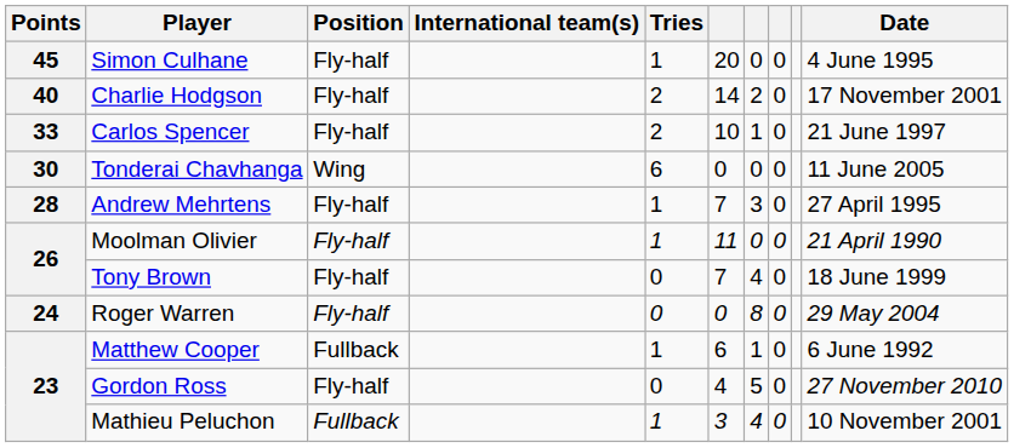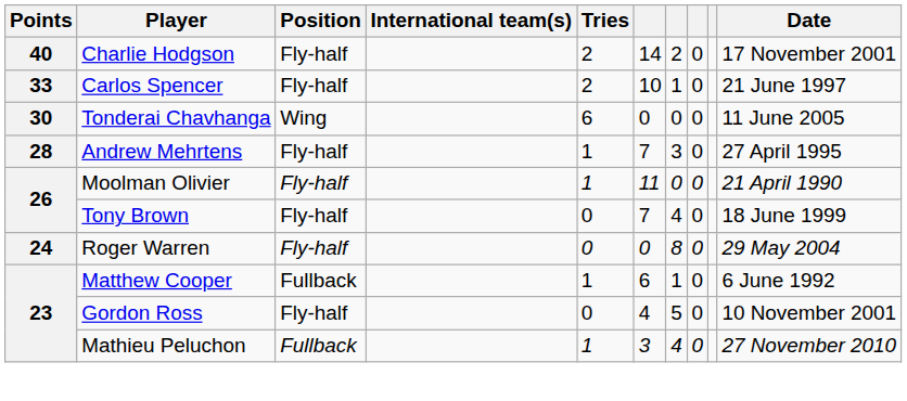- row: 45 | Simon Culhane | Fly-half | 1 | 20 | 0 | 0 | 4 June 1995
Gordon Ross | Date: 27 November 2010 -> 10 November 2001
Mathieu Peluchon | Date: 10 November 2001 -> 27 November 2010
